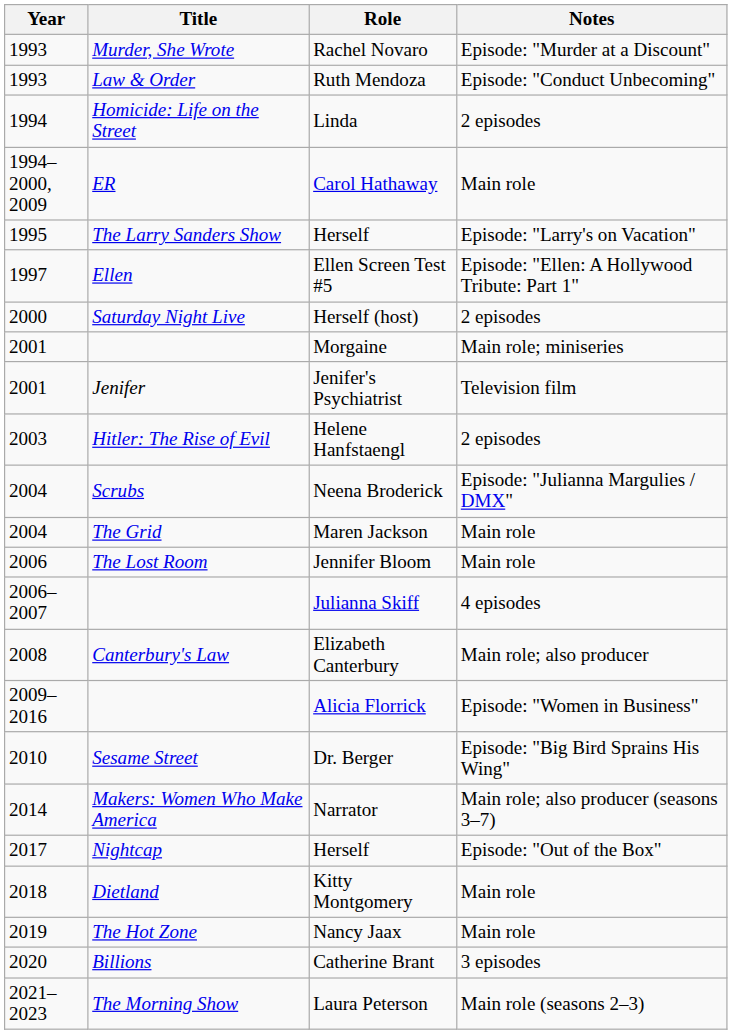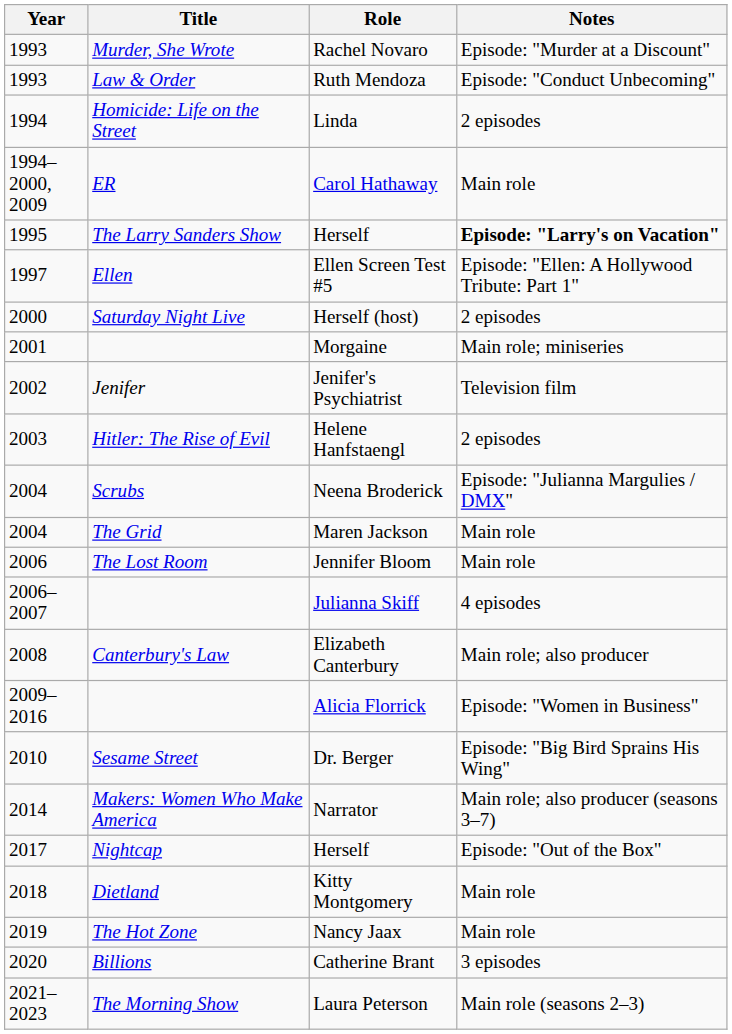The Larry Sanders Show / Herself | Notes: normal -> bold
Jenifer's Psychiatrist | Year: 2001 -> 2002
